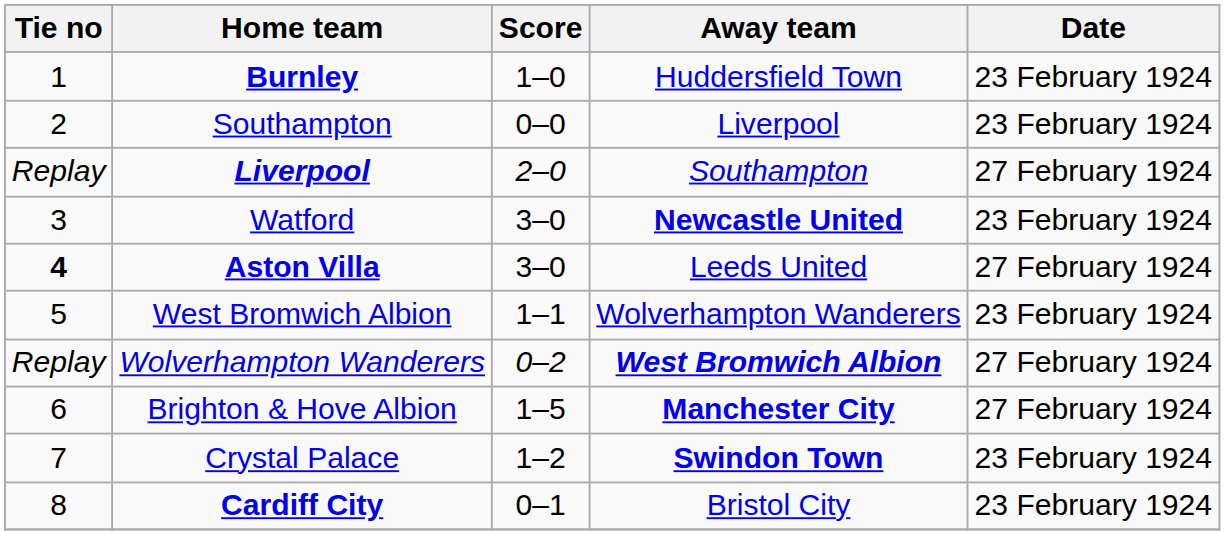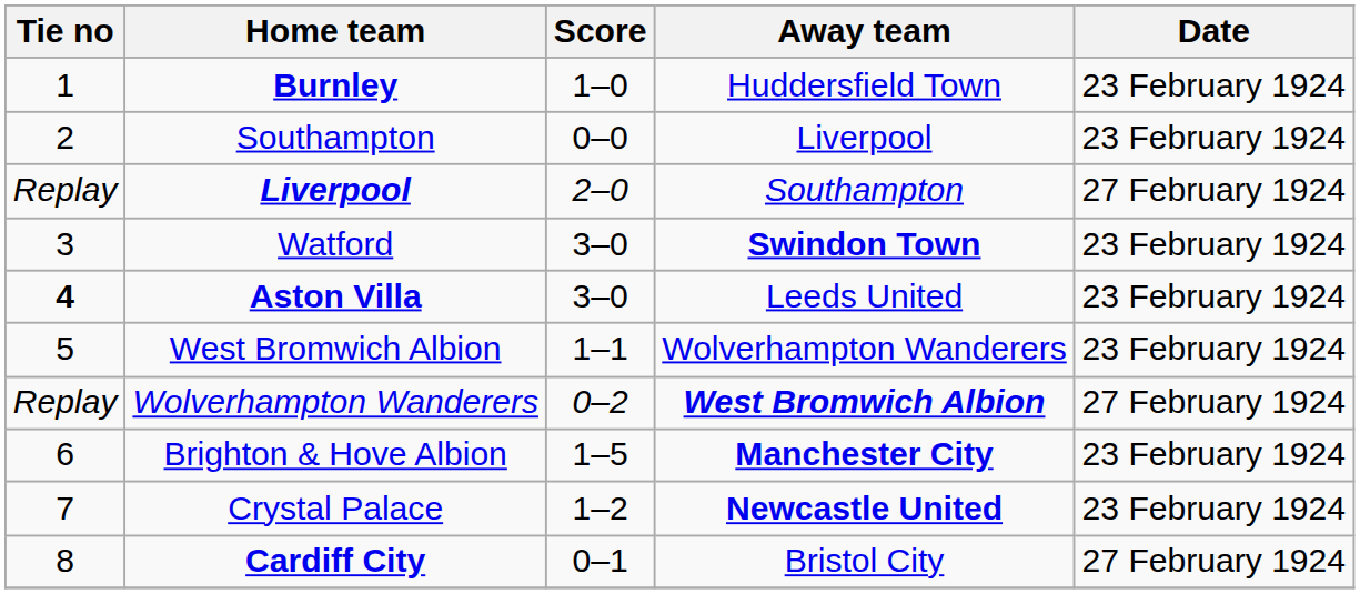Watford | Away team: Newcastle United -> Swindon Town
Aston Villa | Date: 27 February 1924 -> 23 February 1924
Brighton & Hove Albion | Date: 27 February 1924 -> 23 February 1924
Crystal Palace | Away team: Swindon Town -> Newcastle United
Cardiff City | Date: 23 February 1924 -> 27 February 1924
